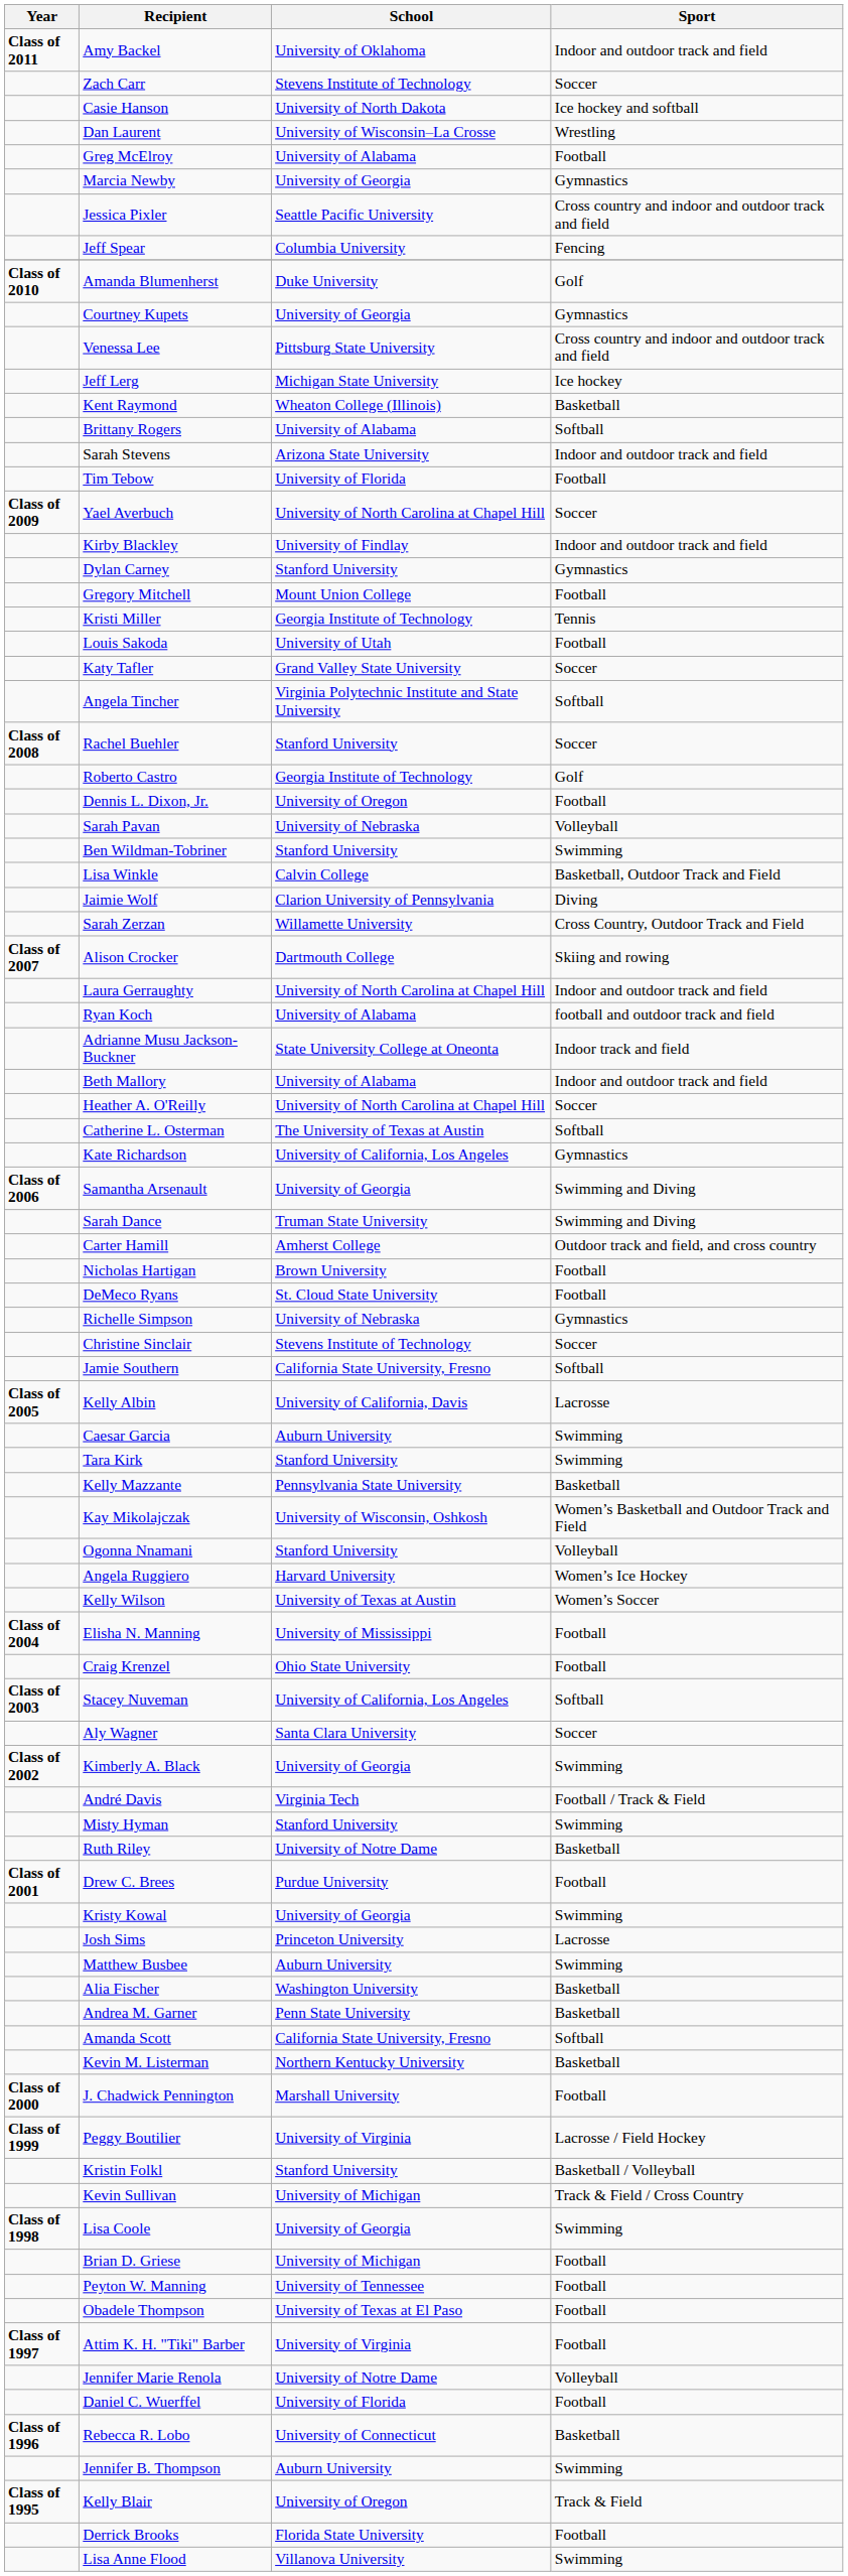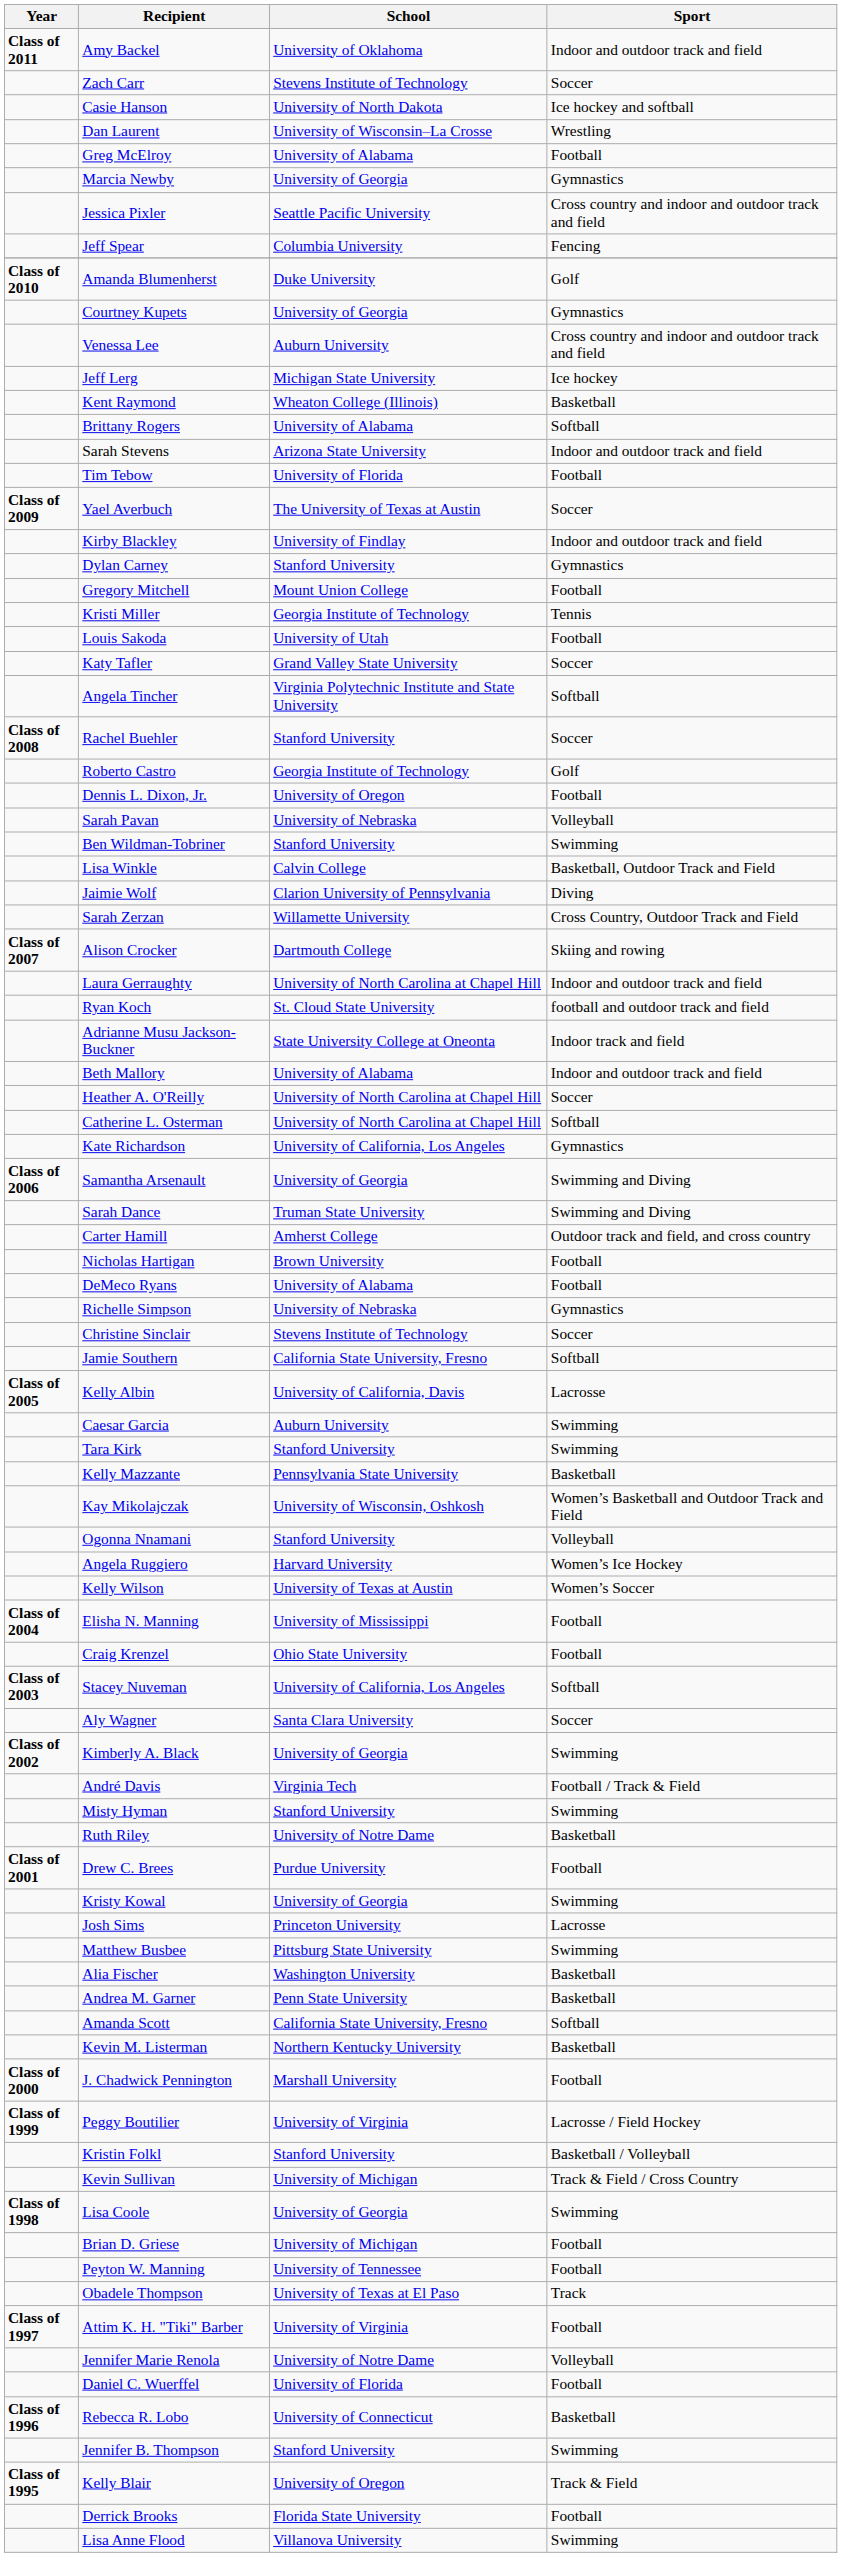Venessa Lee | School: Pittsburg State University -> Auburn University
Yael Averbuch | School: University of North Carolina at Chapel Hill -> The University of Texas at Austin
Ryan Koch | School: University of Alabama -> St. Cloud State University
Catherine L. Osterman | School: The University of Texas at Austin -> University of North Carolina at Chapel Hill
DeMeco Ryans | School: St. Cloud State University -> University of Alabama
Matthew Busbee | School: Auburn University -> Pittsburg State University
Obadele Thompson | Sport: Football -> Track
Jennifer B. Thompson | School: Auburn University -> Stanford University
